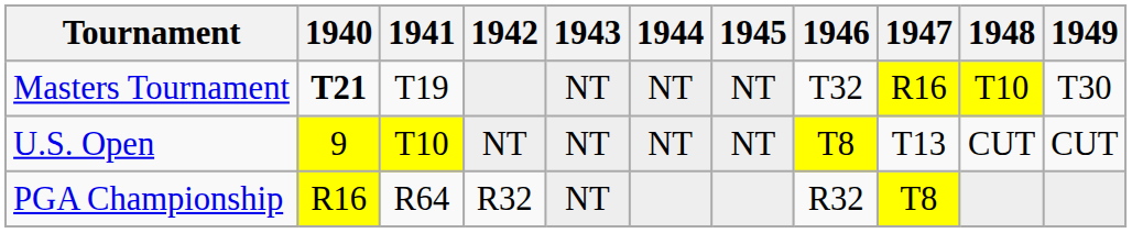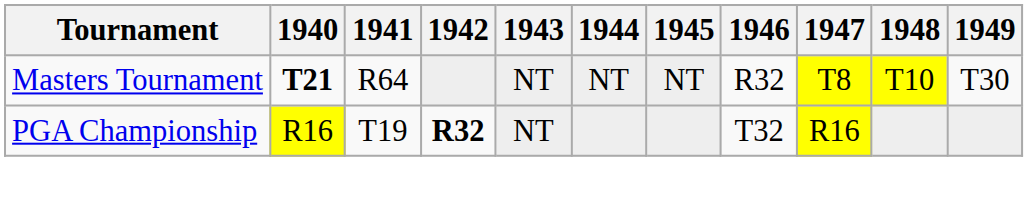Masters Tournament | 1941: T19 -> R64
Masters Tournament | 1946: T32 -> R32
Masters Tournament | 1947: R16 -> T8
- row: U.S. Open | 9 | T10 | NT | NT | NT | NT | T8 | T13 | CUT | CUT
PGA Championship | 1941: R64 -> T19
PGA Championship | 1942: normal -> bold
PGA Championship | 1946: R32 -> T32
PGA Championship | 1947: T8 -> R16
